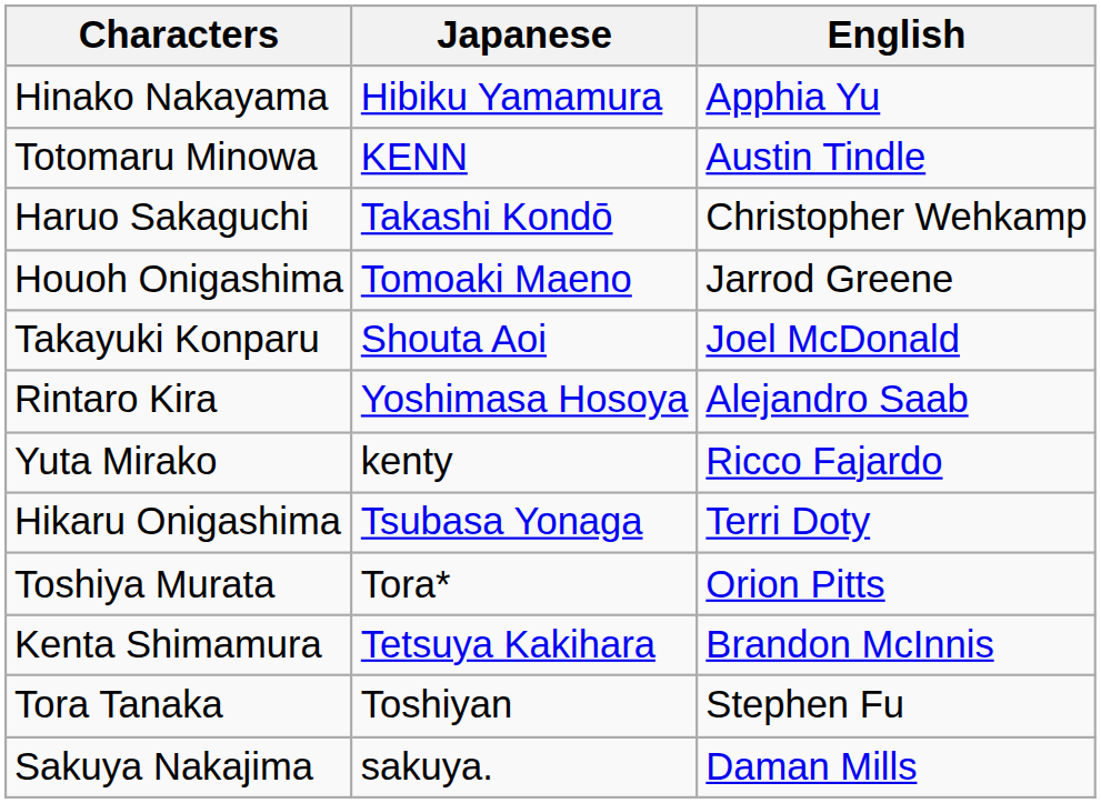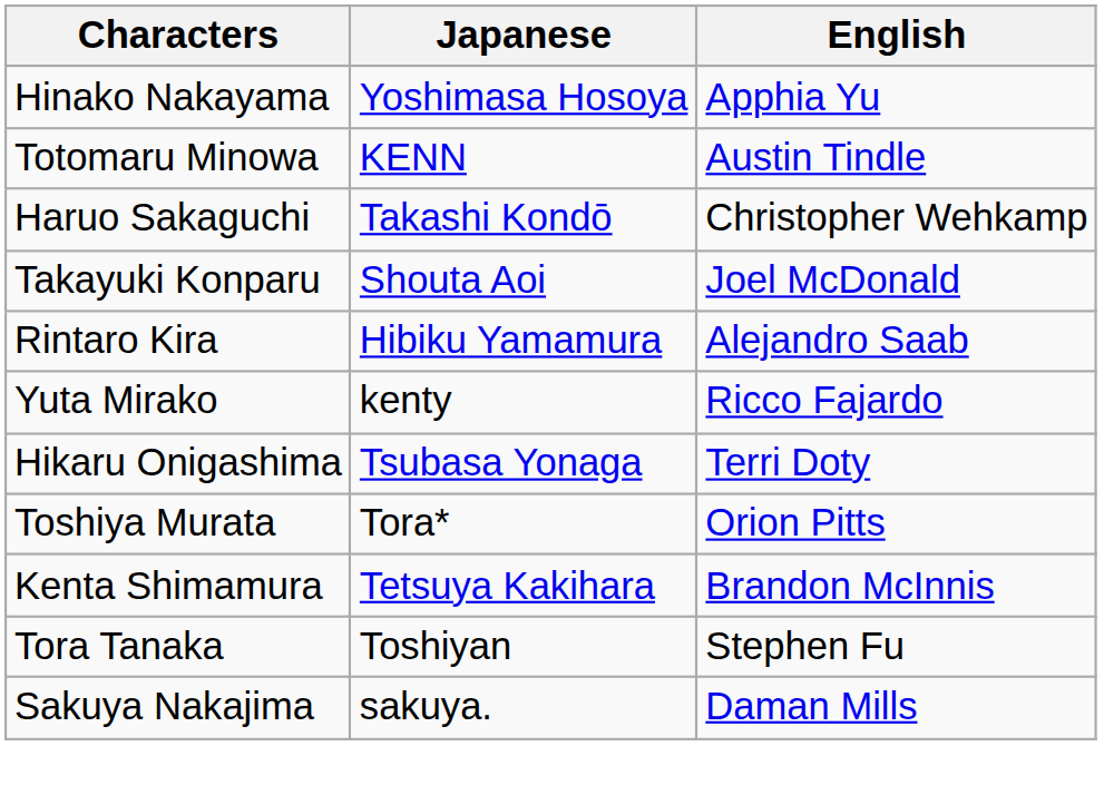Hinako Nakayama | Japanese: Hibiku Yamamura -> Yoshimasa Hosoya
- row: Houoh Onigashima | Tomoaki Maeno | Jarrod Greene
Rintaro Kira | Japanese: Yoshimasa Hosoya -> Hibiku Yamamura
